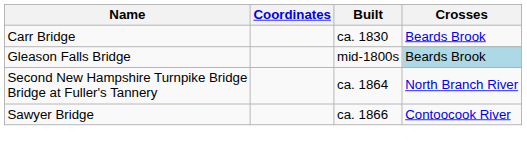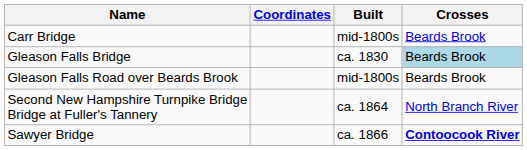Carr Bridge | Built: ca. 1830 -> mid-1800s
Gleason Falls Bridge | Built: mid-1800s -> ca. 1830
+ row: Gleason Falls Road over Beards Brook | mid-1800s | Beards Brook
Sawyer Bridge | Crosses: normal -> bold
